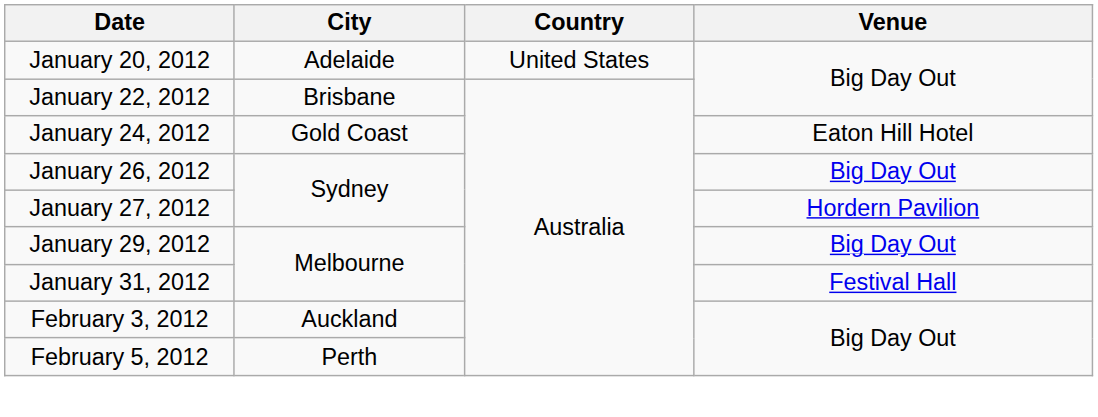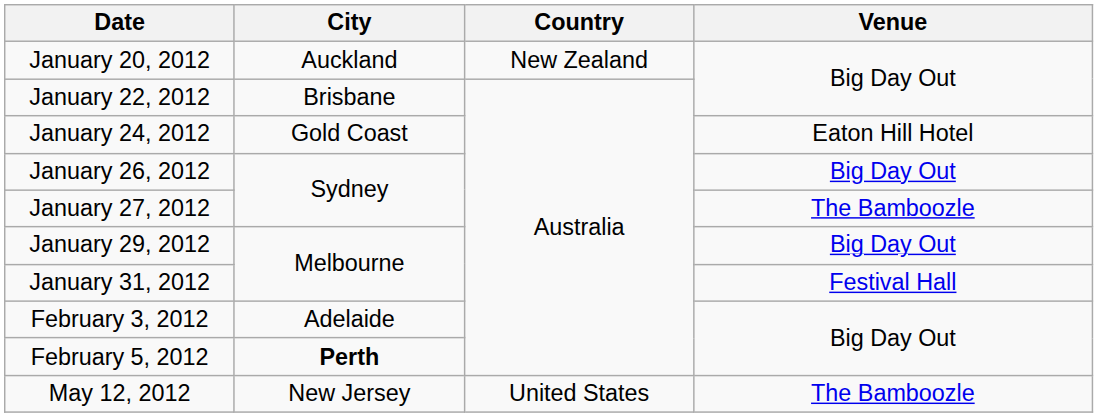January 20, 2012 | City: Adelaide -> Auckland
January 20, 2012 | Country: United States -> New Zealand
January 27, 2012 | Venue: Hordern Pavilion -> The Bamboozle
February 3, 2012 | City: Auckland -> Adelaide
February 5, 2012 | City: normal -> bold
+ row: May 12, 2012 | New Jersey | United States | The Bamboozle
